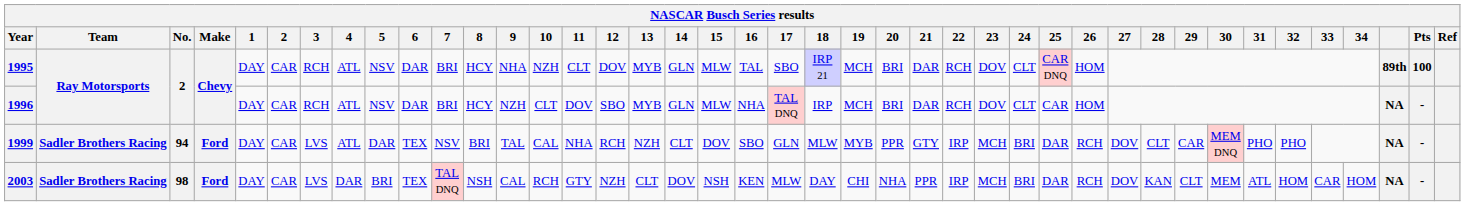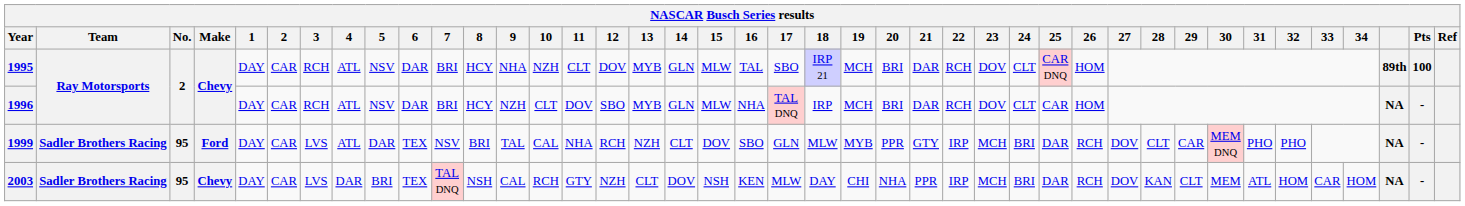1999 | No.: 94 -> 95
2003 | No.: 98 -> 95
2003 | Make: Ford -> Chevy
